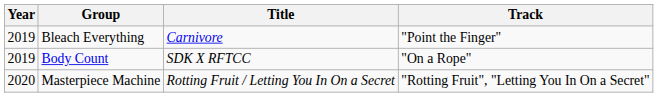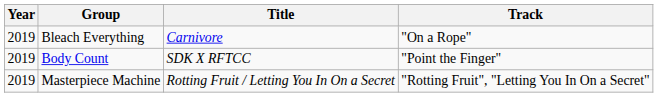Bleach Everything | Track: "Point the Finger" -> "On a Rope"
Body Count | Track: "On a Rope" -> "Point the Finger"
Masterpiece Machine | Year: 2020 -> 2019
